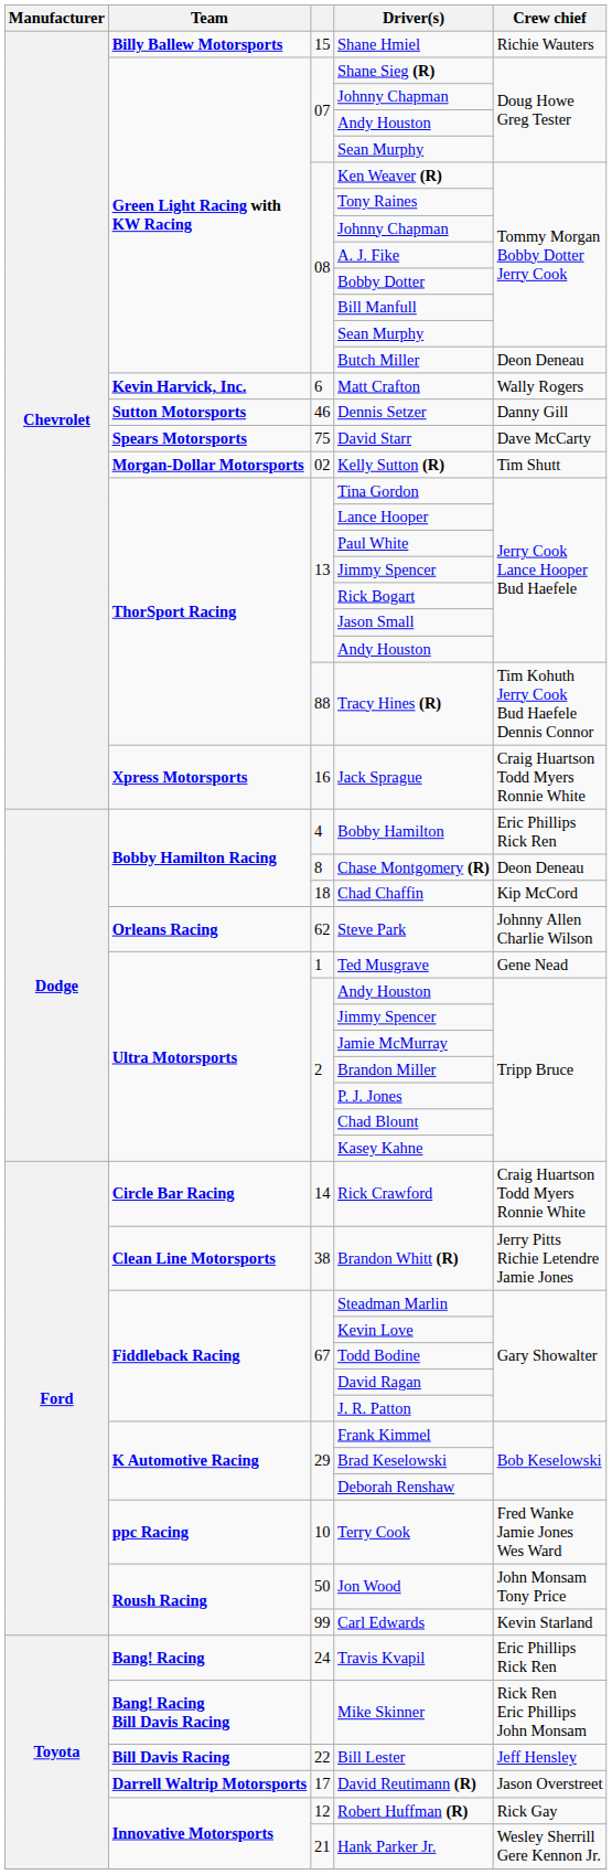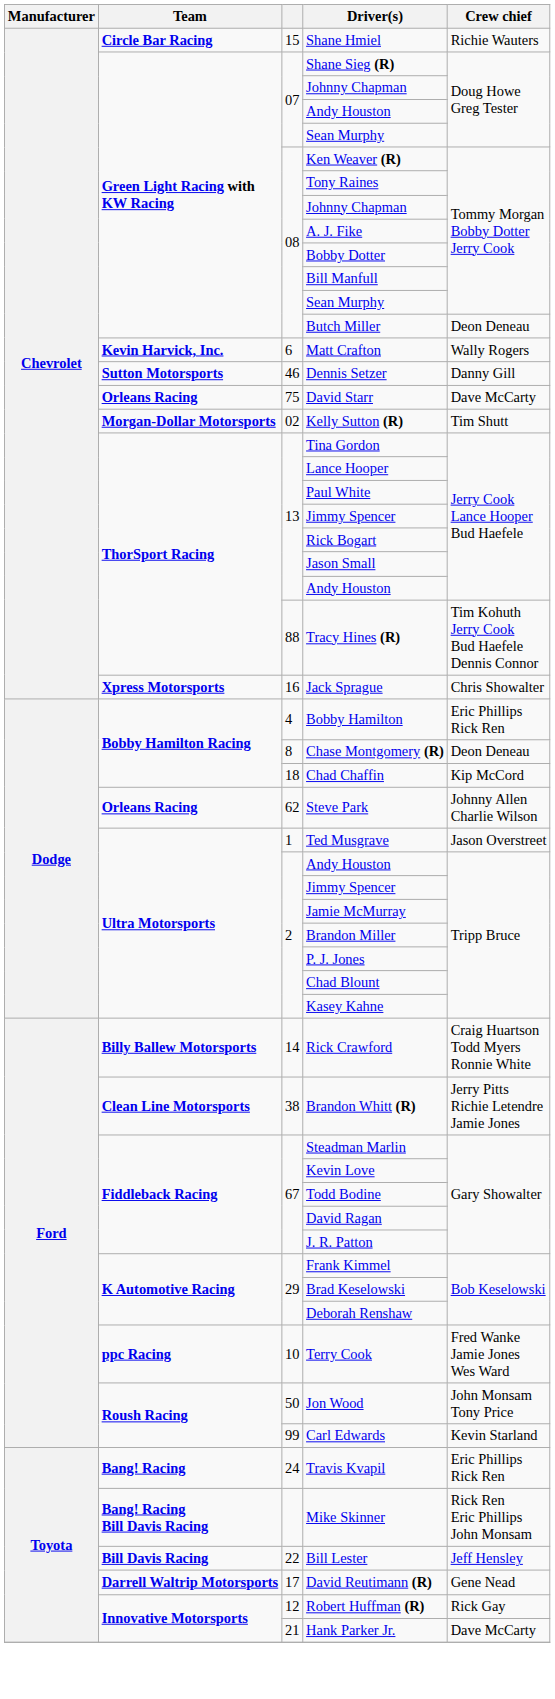Shane Hmiel | Team: Billy Ballew Motorsports -> Circle Bar Racing
David Starr | Team: Spears Motorsports -> Orleans Racing
Jack Sprague | Crew chief: Craig Huartson Todd Myers Ronnie White -> Chris Showalter
Ted Musgrave | Crew chief: Gene Nead -> Jason Overstreet
Rick Crawford | Team: Circle Bar Racing -> Billy Ballew Motorsports
David Reutimann (R) | Crew chief: Jason Overstreet -> Gene Nead
Hank Parker Jr. | Crew chief: Wesley Sherrill Gere Kennon Jr. -> Dave McCarty
